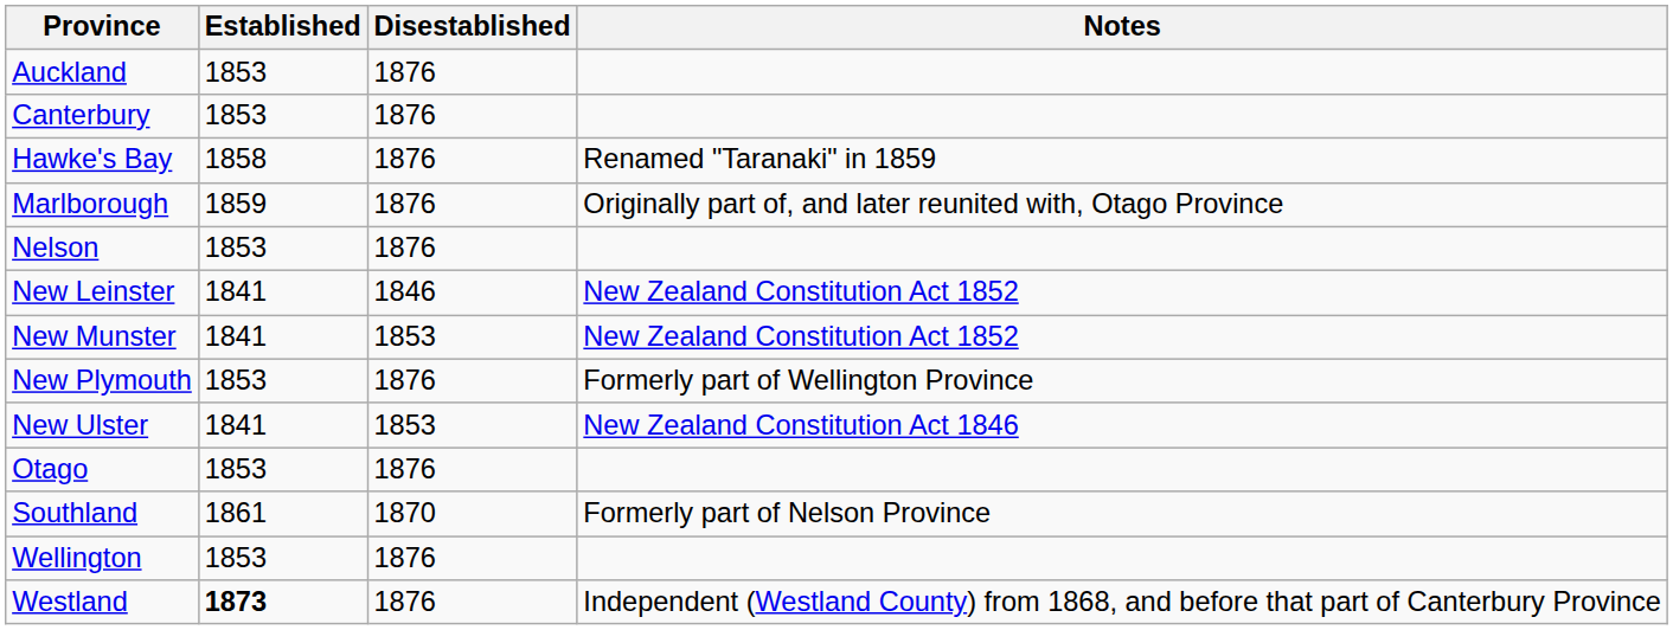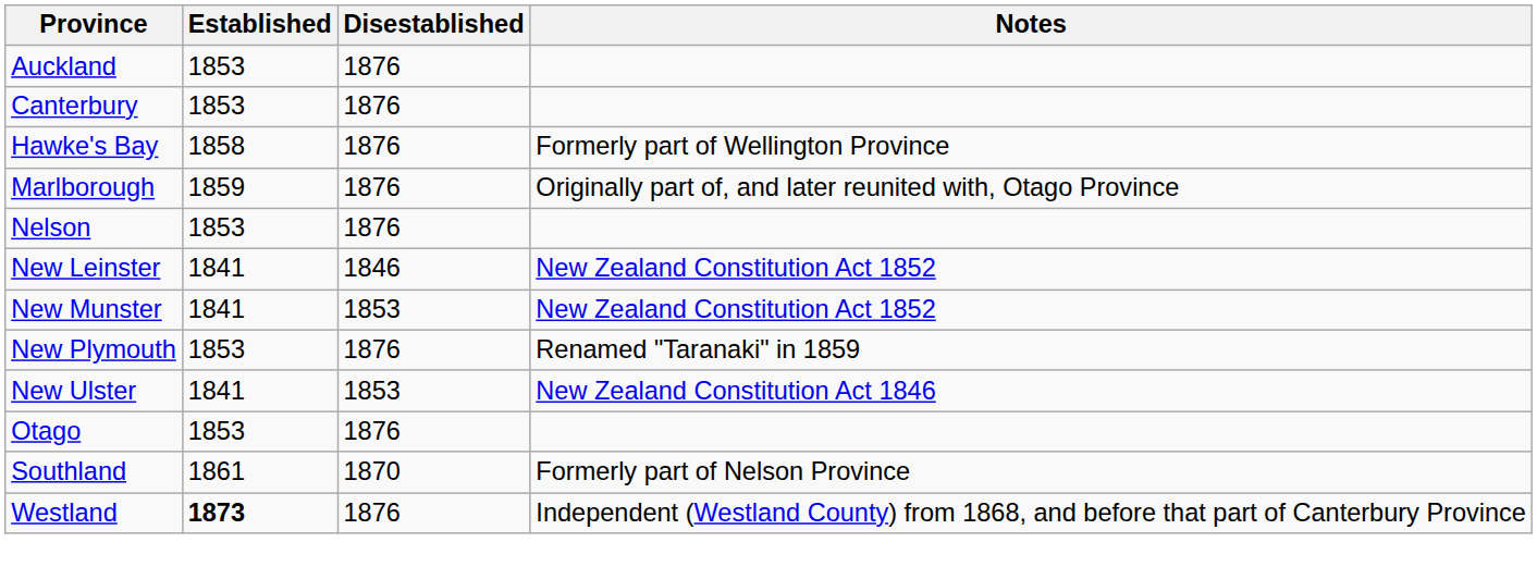Hawke's Bay | Notes: Renamed "Taranaki" in 1859 -> Formerly part of Wellington Province
New Plymouth | Notes: Formerly part of Wellington Province -> Renamed "Taranaki" in 1859
- row: Wellington | 1853 | 1876
